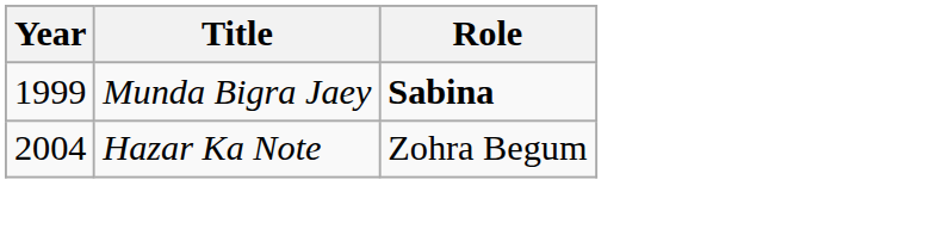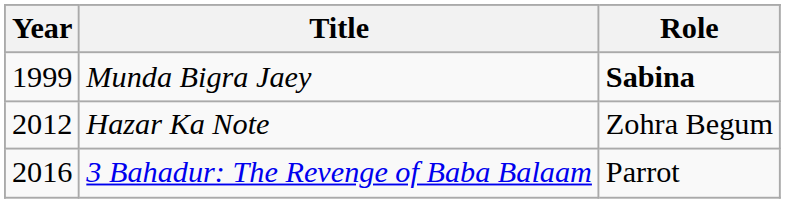Hazar Ka Note | Year: 2004 -> 2012
+ row: 2016 | 3 Bahadur: The Revenge of Baba Balaam | Parrot
